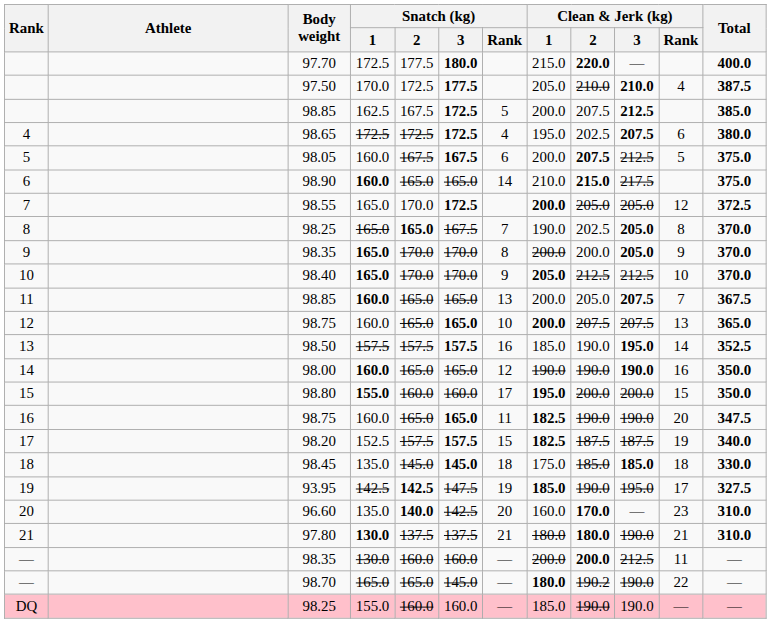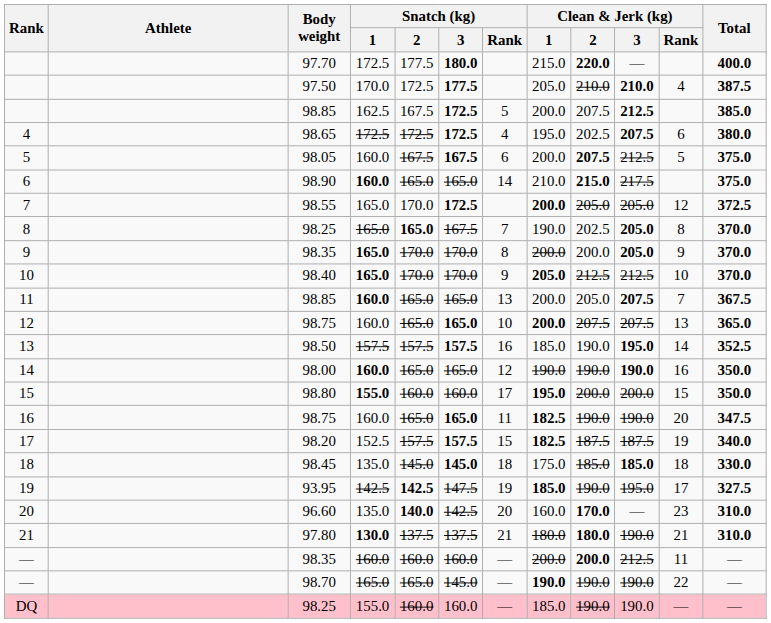— / 98.35 | Snatch (kg) / 1: 130.0 -> 160.0
— / 98.70 | Clean & Jerk (kg) / 1: 180.0 -> 190.0
— / 98.70 | Clean & Jerk (kg) / 2: 190.2 -> 190.0
